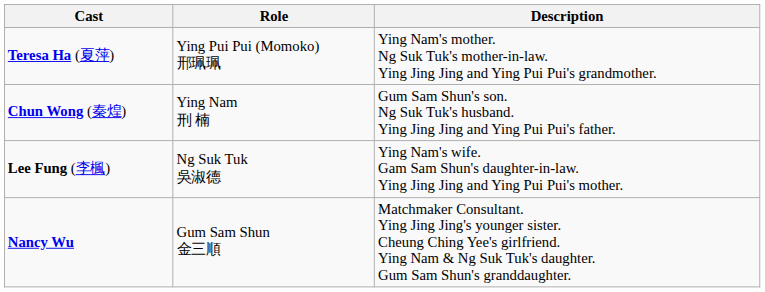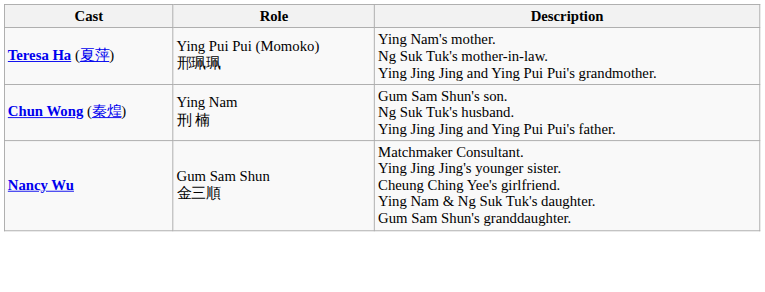- row: Lee Fung (李楓) | Ng Suk Tuk 吳淑德 | Ying Nam's wife. Gam Sam Shun's daughter-in-law. Ying Jing Jing and Ying Pui Pui's mother.
